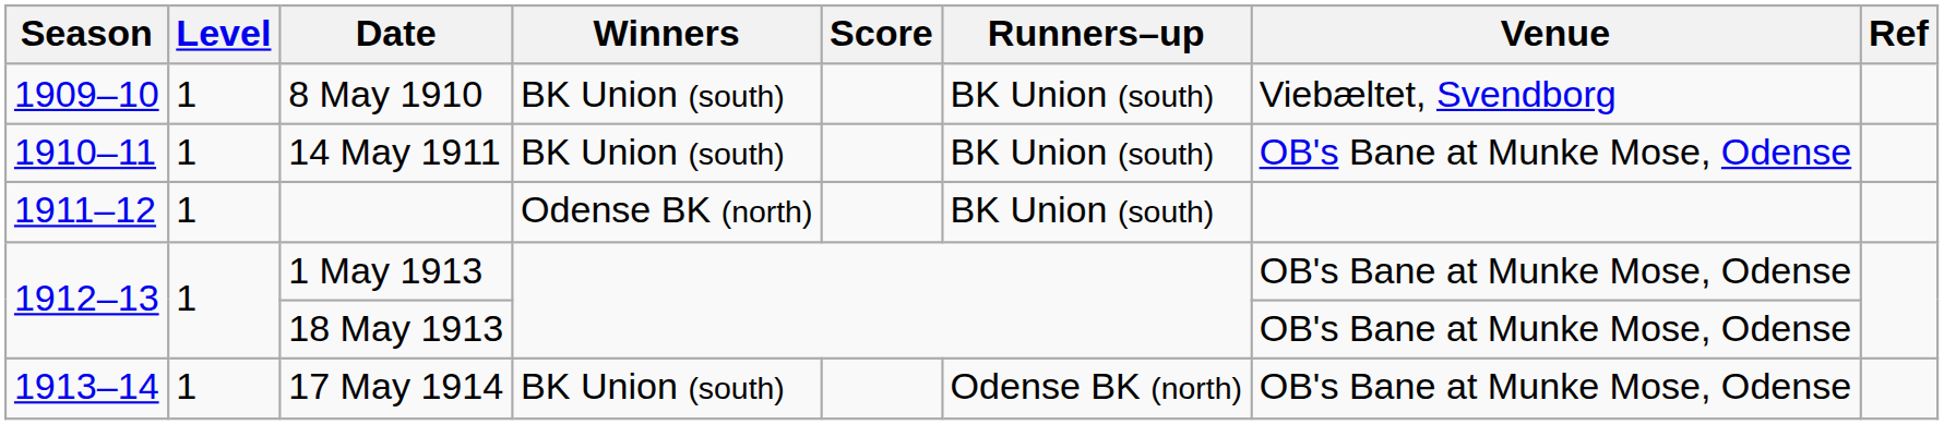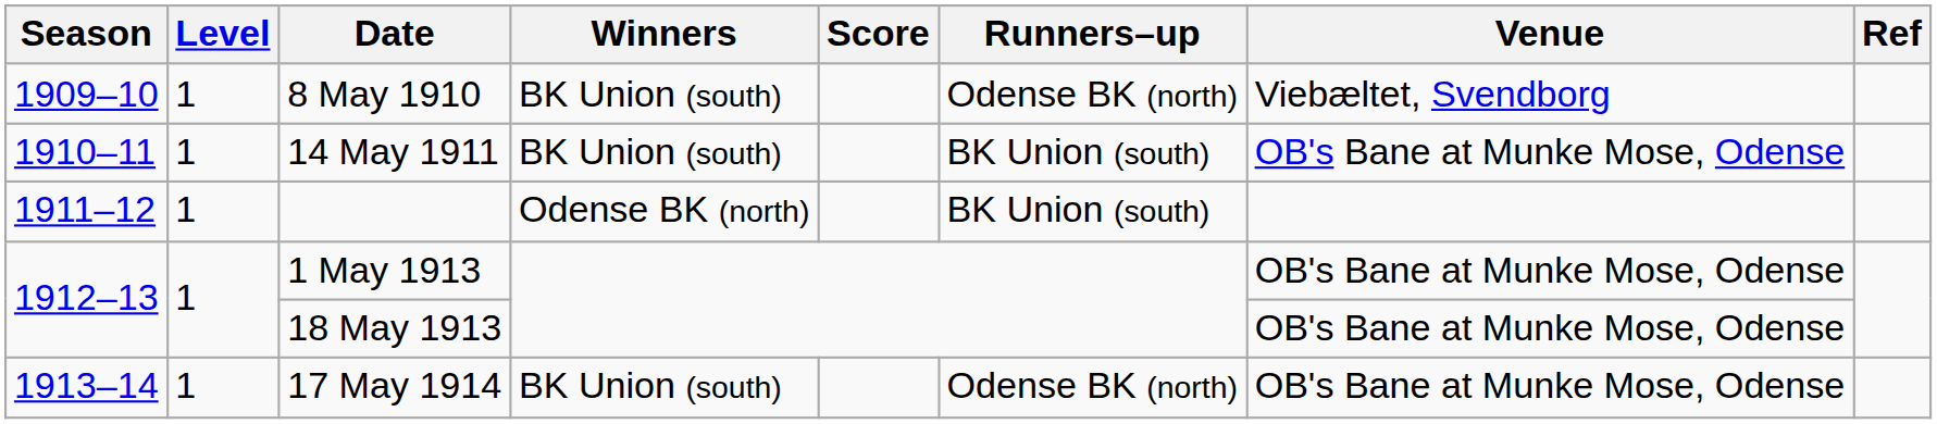8 May 1910 | Runners–up: BK Union (south) -> Odense BK (north)
